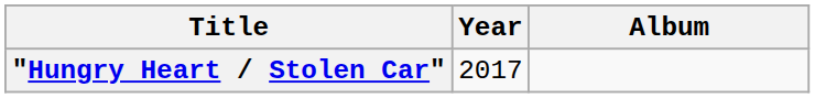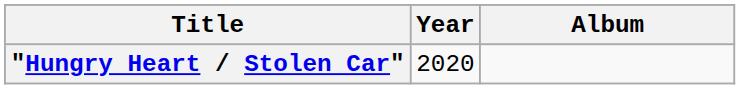"Hungry Heart / Stolen Car" | Year: 2017 -> 2020
